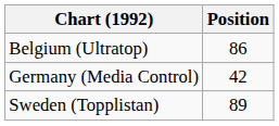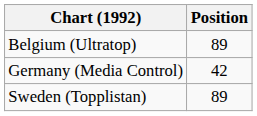Belgium (Ultratop) | Position: 86 -> 89
